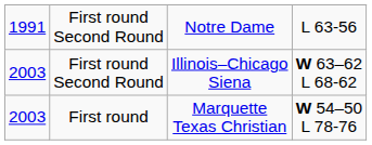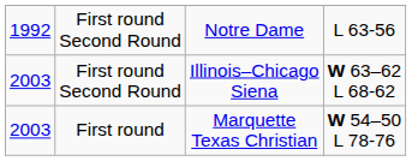Notre Dame | column 1: 1991 -> 1992
